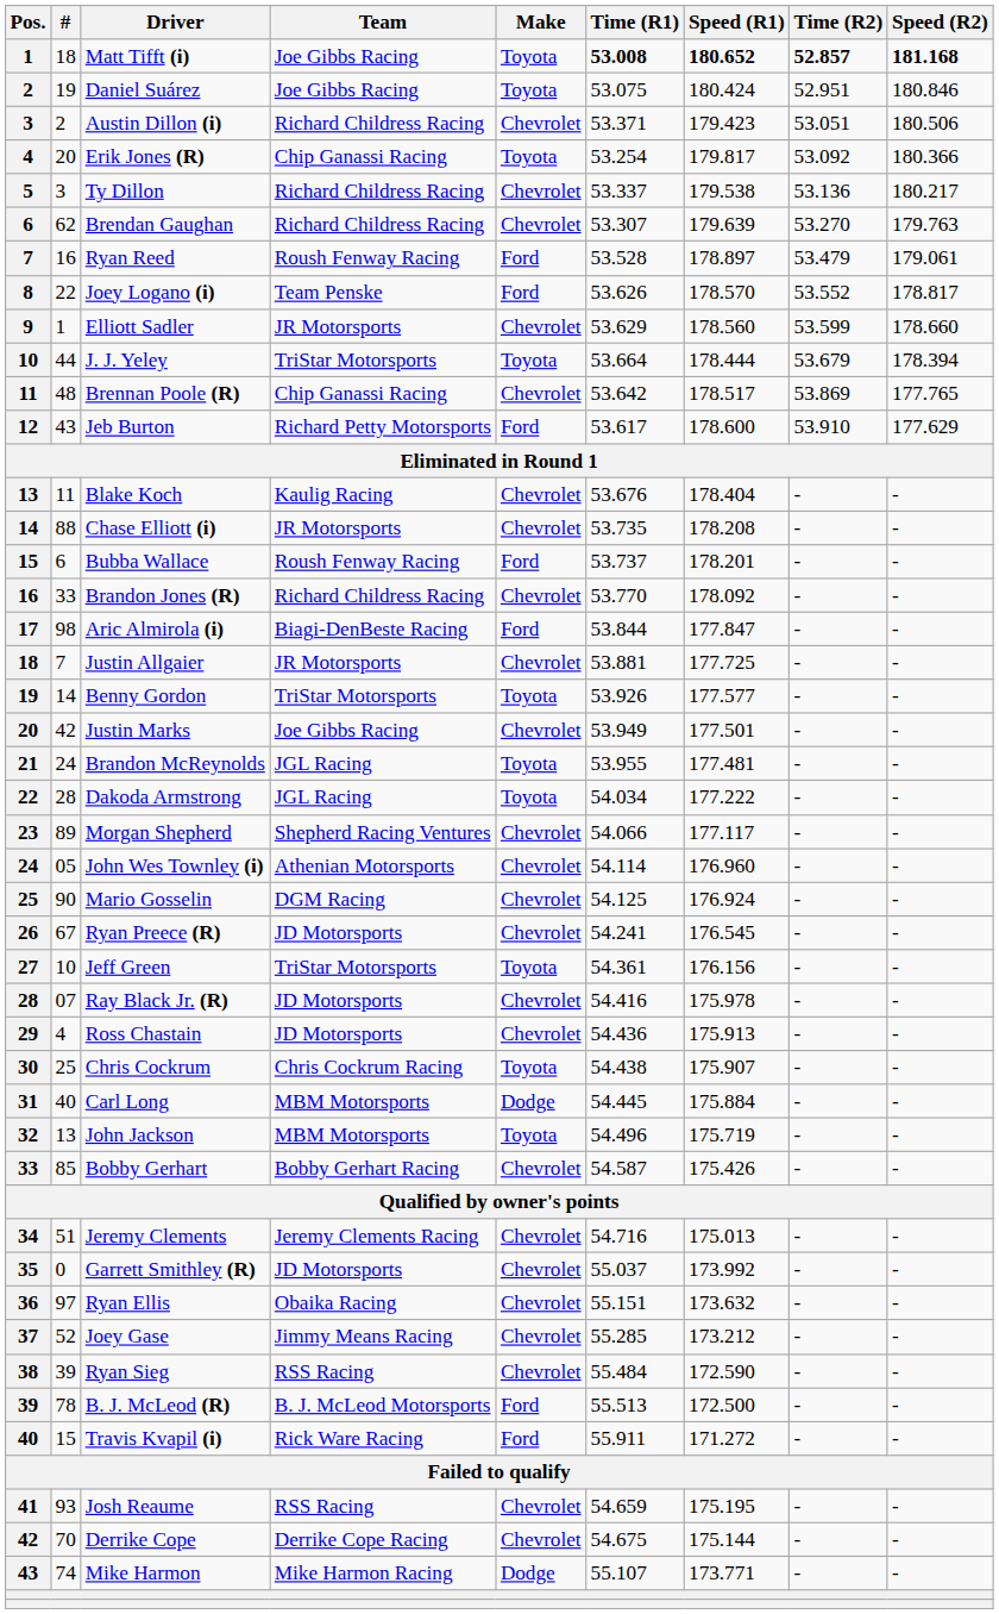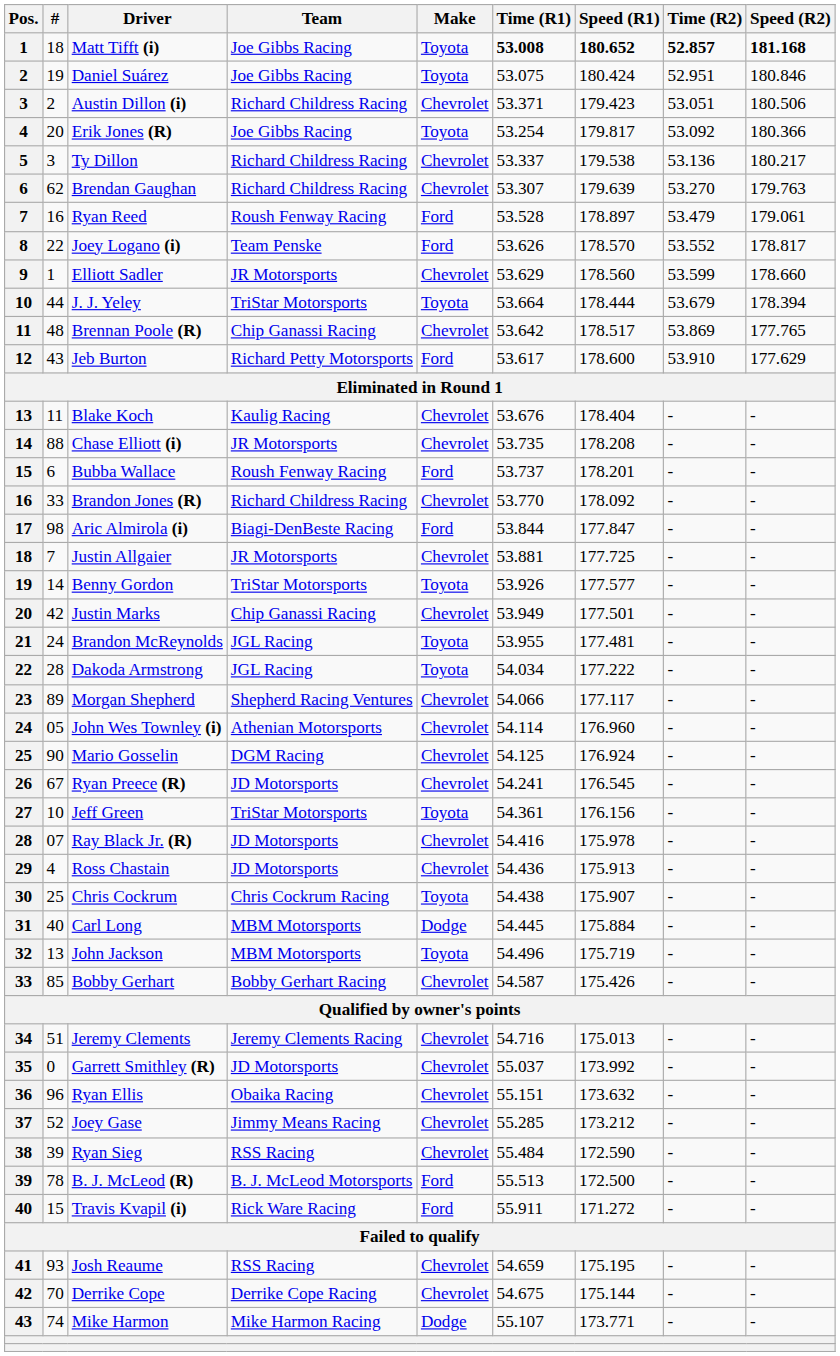Erik Jones (R) | Team: Chip Ganassi Racing -> Joe Gibbs Racing
Justin Marks | Team: Joe Gibbs Racing -> Chip Ganassi Racing
Ryan Ellis | #: 97 -> 96
